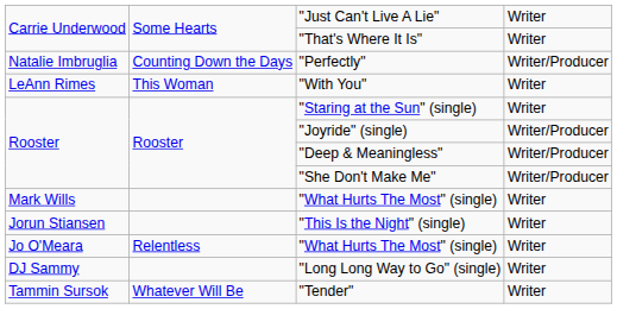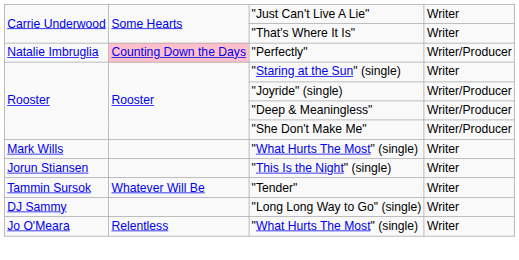"Perfectly" | column 2: no background -> pink background
- row: LeAnn Rimes | This Woman | "With You" | Writer
rows swapped: Jo O'Meara / "What Hurts The Most" (single) <-> "Tender"
